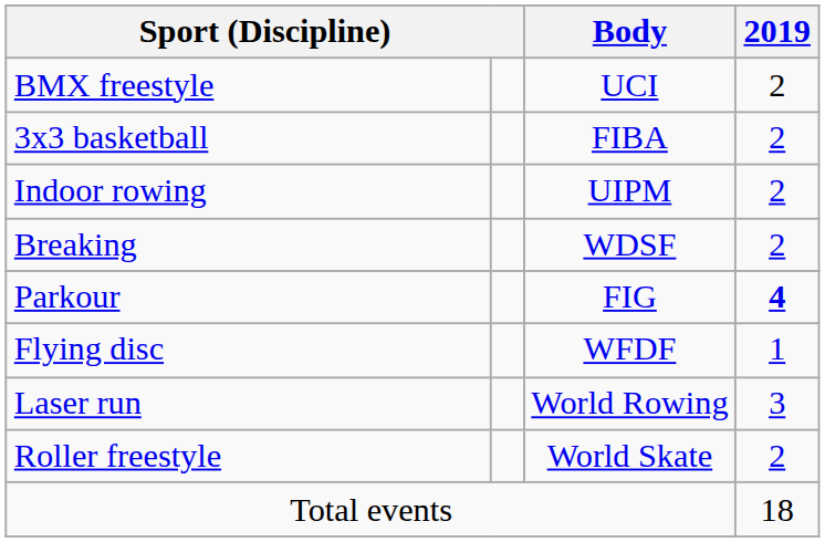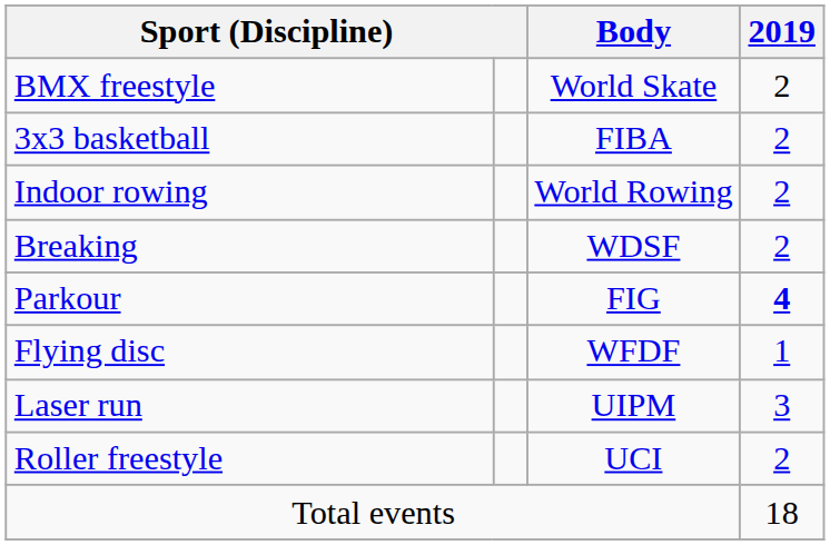BMX freestyle | Body: UCI -> World Skate
Indoor rowing | Body: UIPM -> World Rowing
Laser run | Body: World Rowing -> UIPM
Roller freestyle | Body: World Skate -> UCI
